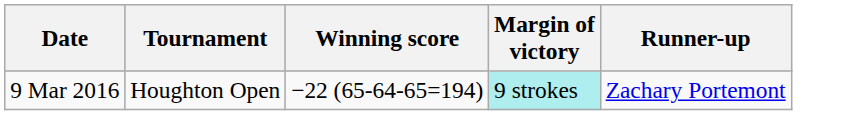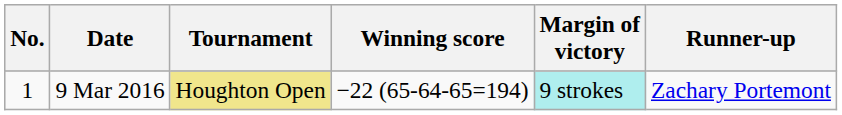+ column: No. | 1
9 Mar 2016 | Tournament: no background -> khaki background
